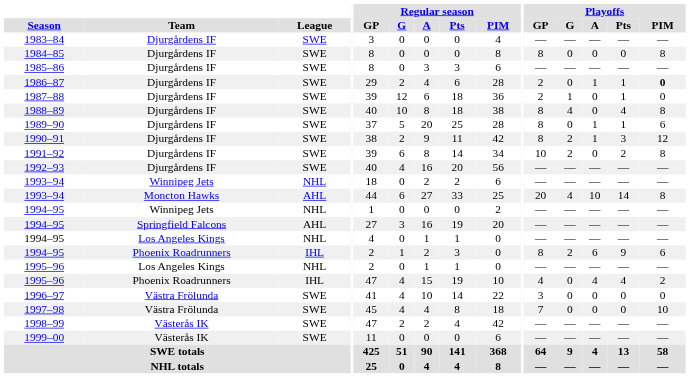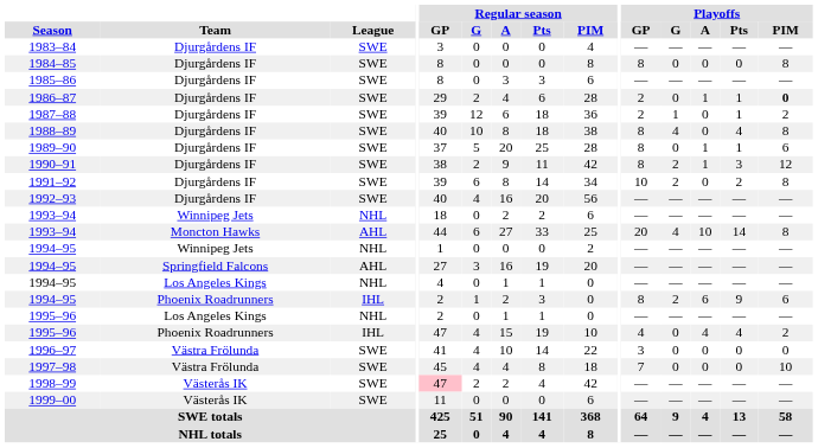1987–88 | Playoffs / PIM: 0 -> 2
1998–99 | Regular season / GP: no background -> pink background
